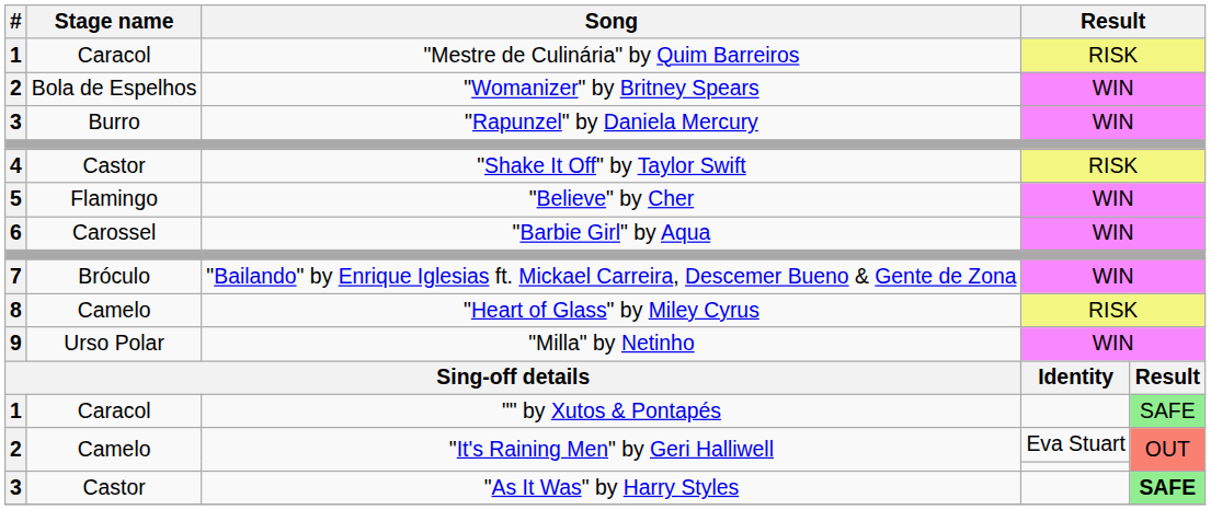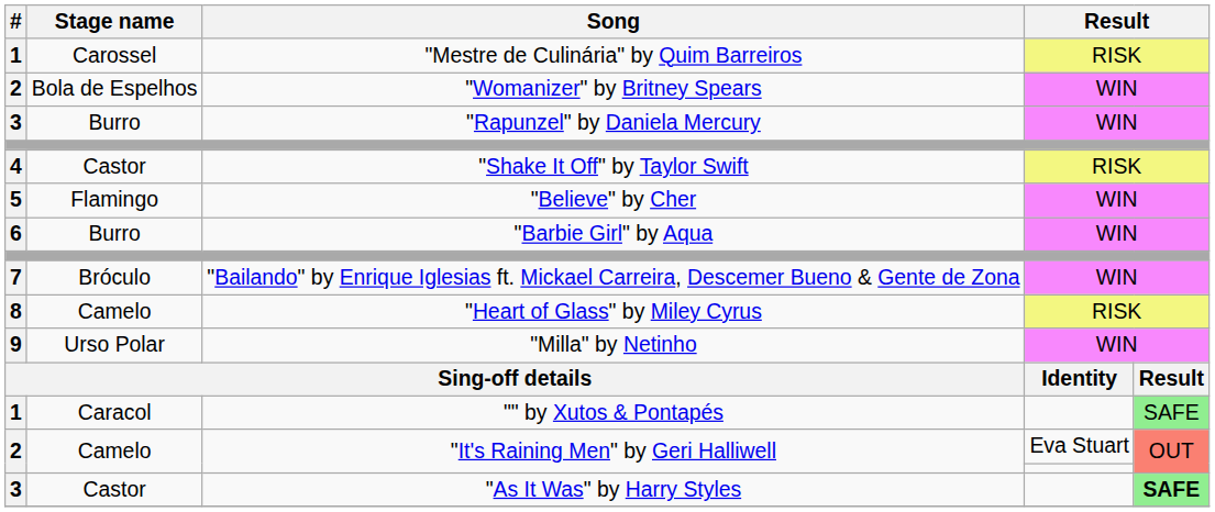"Mestre de Culinária" by Quim Barreiros | Stage name: Caracol -> Carossel
"Barbie Girl" by Aqua | Stage name: Carossel -> Burro
